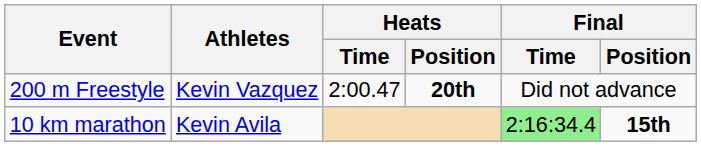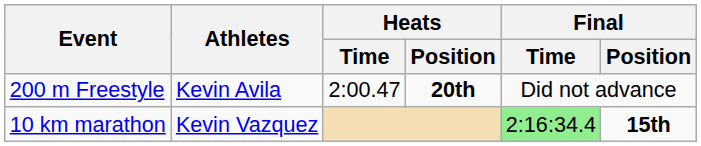200 m Freestyle | Athletes: Kevin Vazquez -> Kevin Avila
10 km marathon | Athletes: Kevin Avila -> Kevin Vazquez
